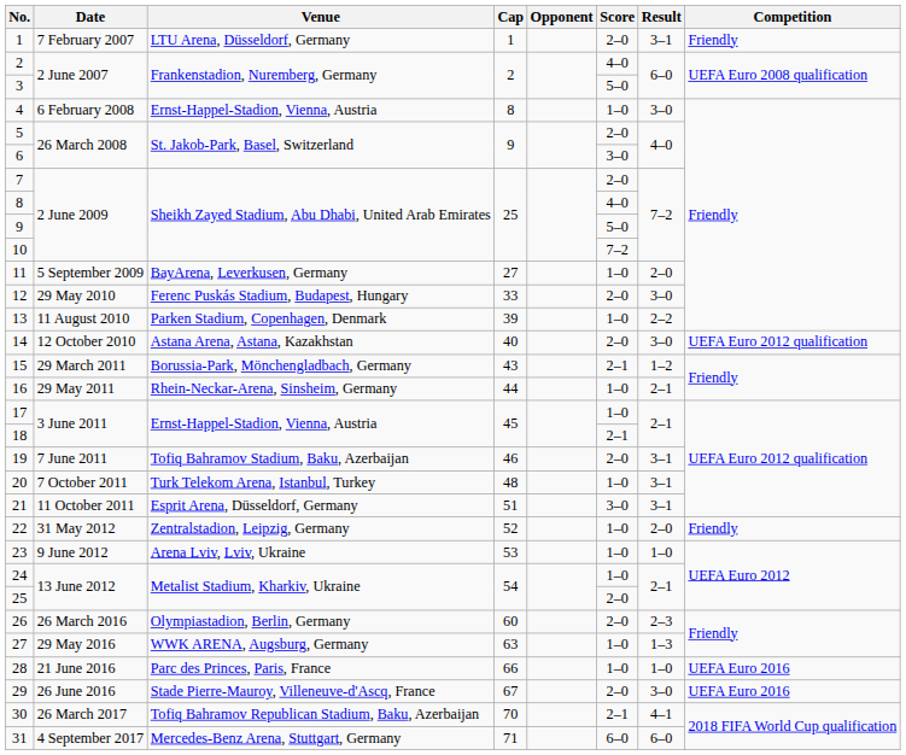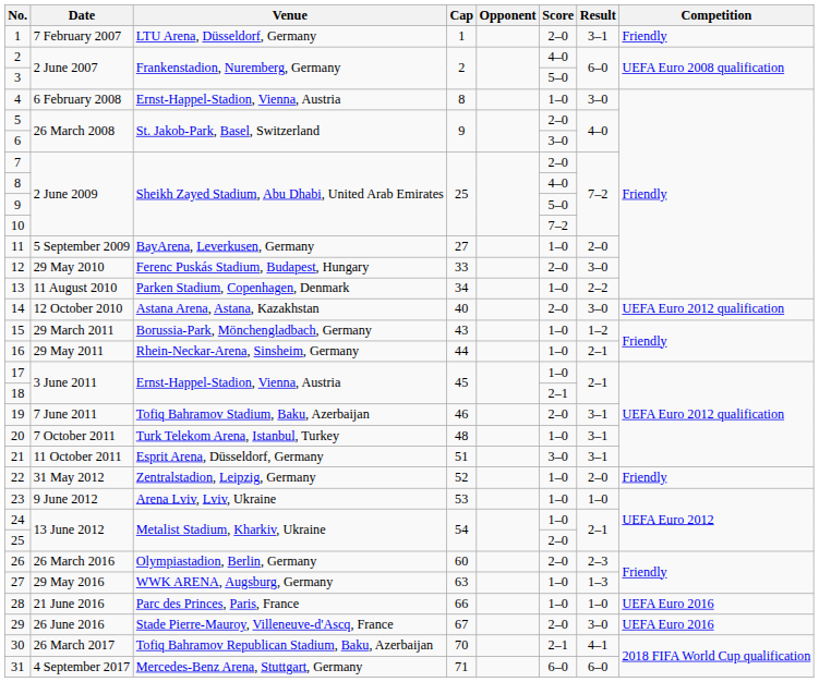13 | Cap: 39 -> 34
15 | Score: 2–1 -> 1–0
